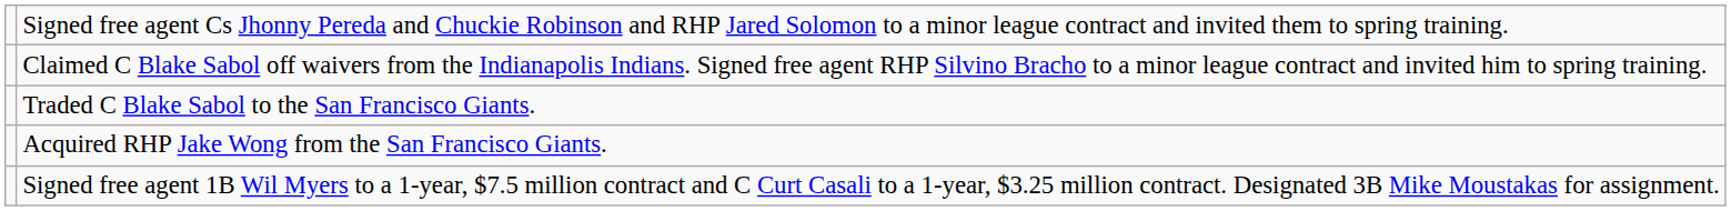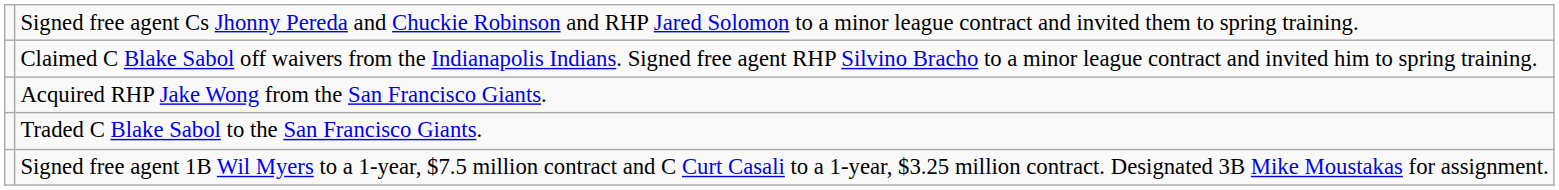rows swapped: Traded C Blake Sabol to the San Francisco Giants. <-> Acquired RHP Jake Wong from the San Francisco Giants.
